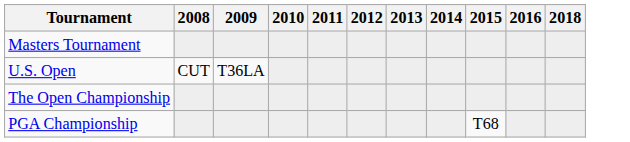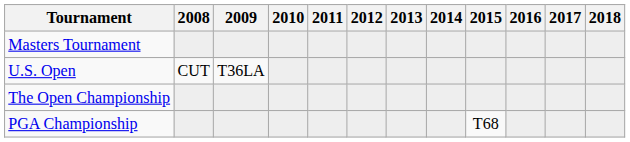+ column: 2017
